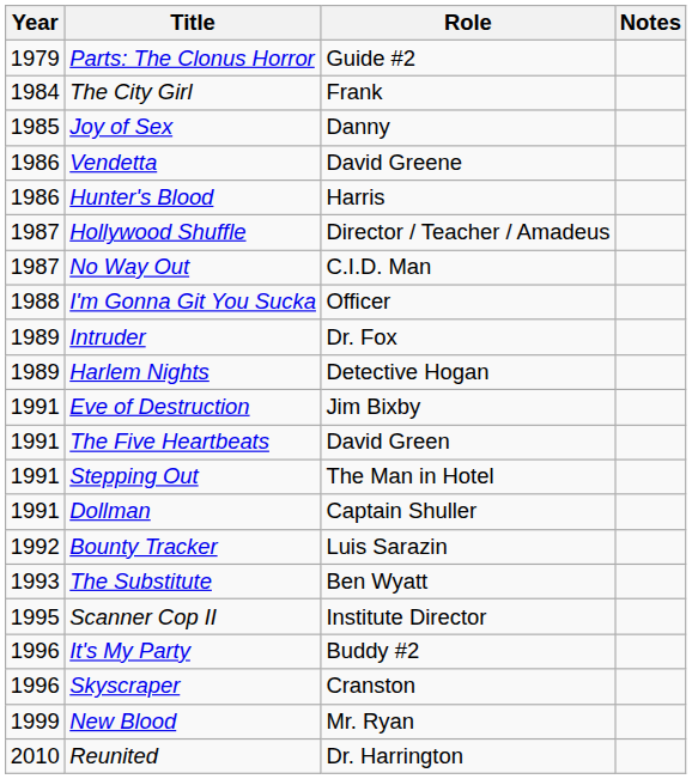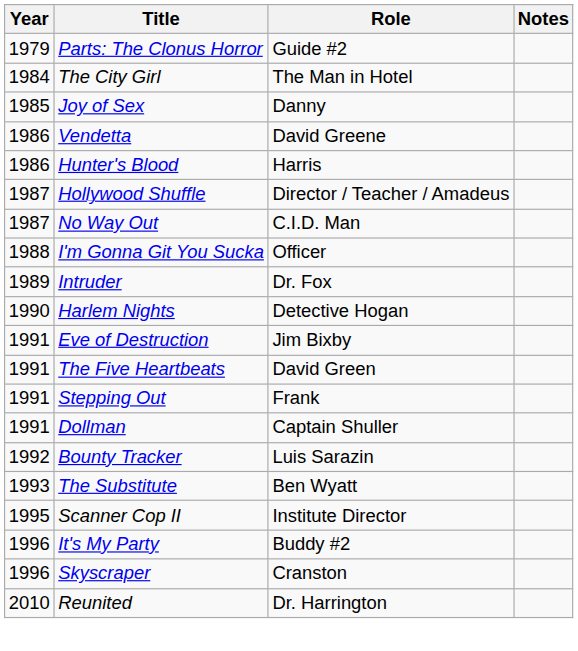The City Girl | Role: Frank -> The Man in Hotel
Harlem Nights | Year: 1989 -> 1990
Stepping Out | Role: The Man in Hotel -> Frank
- row: 1999 | New Blood | Mr. Ryan
